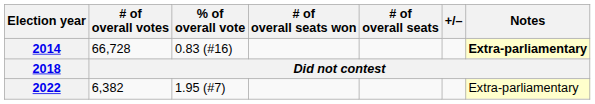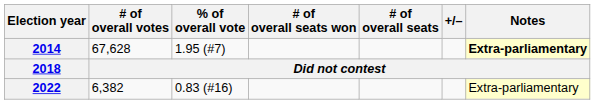2014 | # of overall votes: 66,728 -> 67,628
2014 | % of overall vote: 0.83 (#16) -> 1.95 (#7)
2022 | % of overall vote: 1.95 (#7) -> 0.83 (#16)
